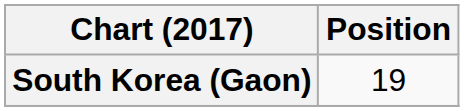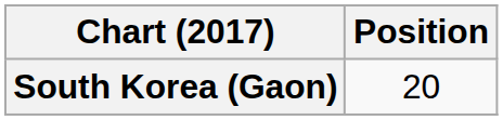South Korea (Gaon) | Position: 19 -> 20
